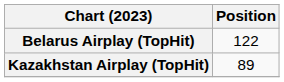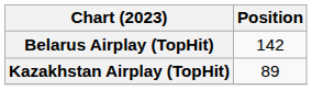Belarus Airplay (TopHit) | Position: 122 -> 142
